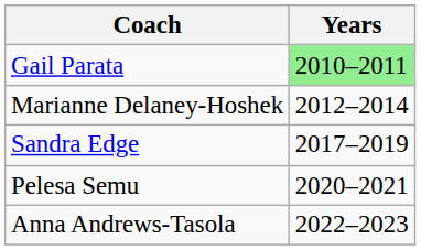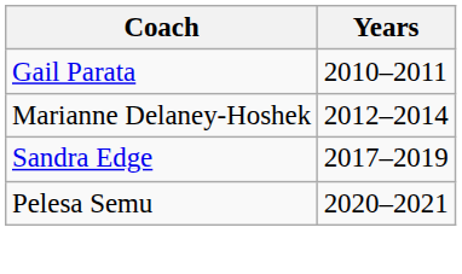Gail Parata | Years: lightgreen background -> no background
- row: Anna Andrews-Tasola | 2022–2023
